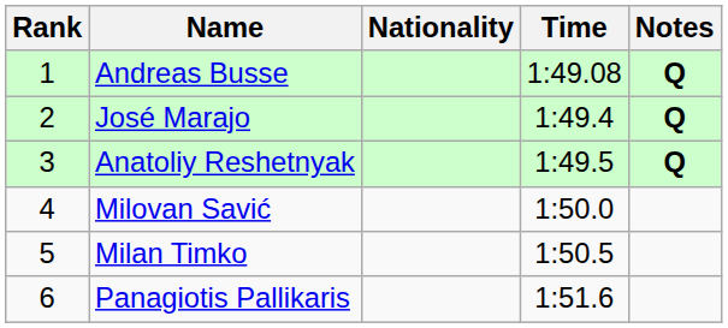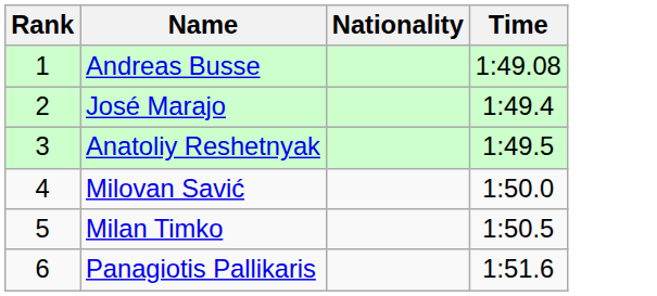- column: Notes | Q | Q | Q
